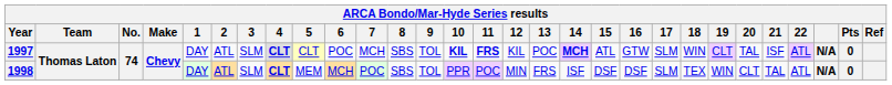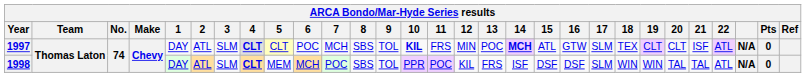1997 | 11: bold -> normal
1997 | 12: KIL -> MIN
1997 | 18: WIN -> TEX
1997 | 20: TAL -> CLT
1998 | 12: MIN -> KIL
1998 | 18: TEX -> WIN
1998 | 20: CLT -> TAL
